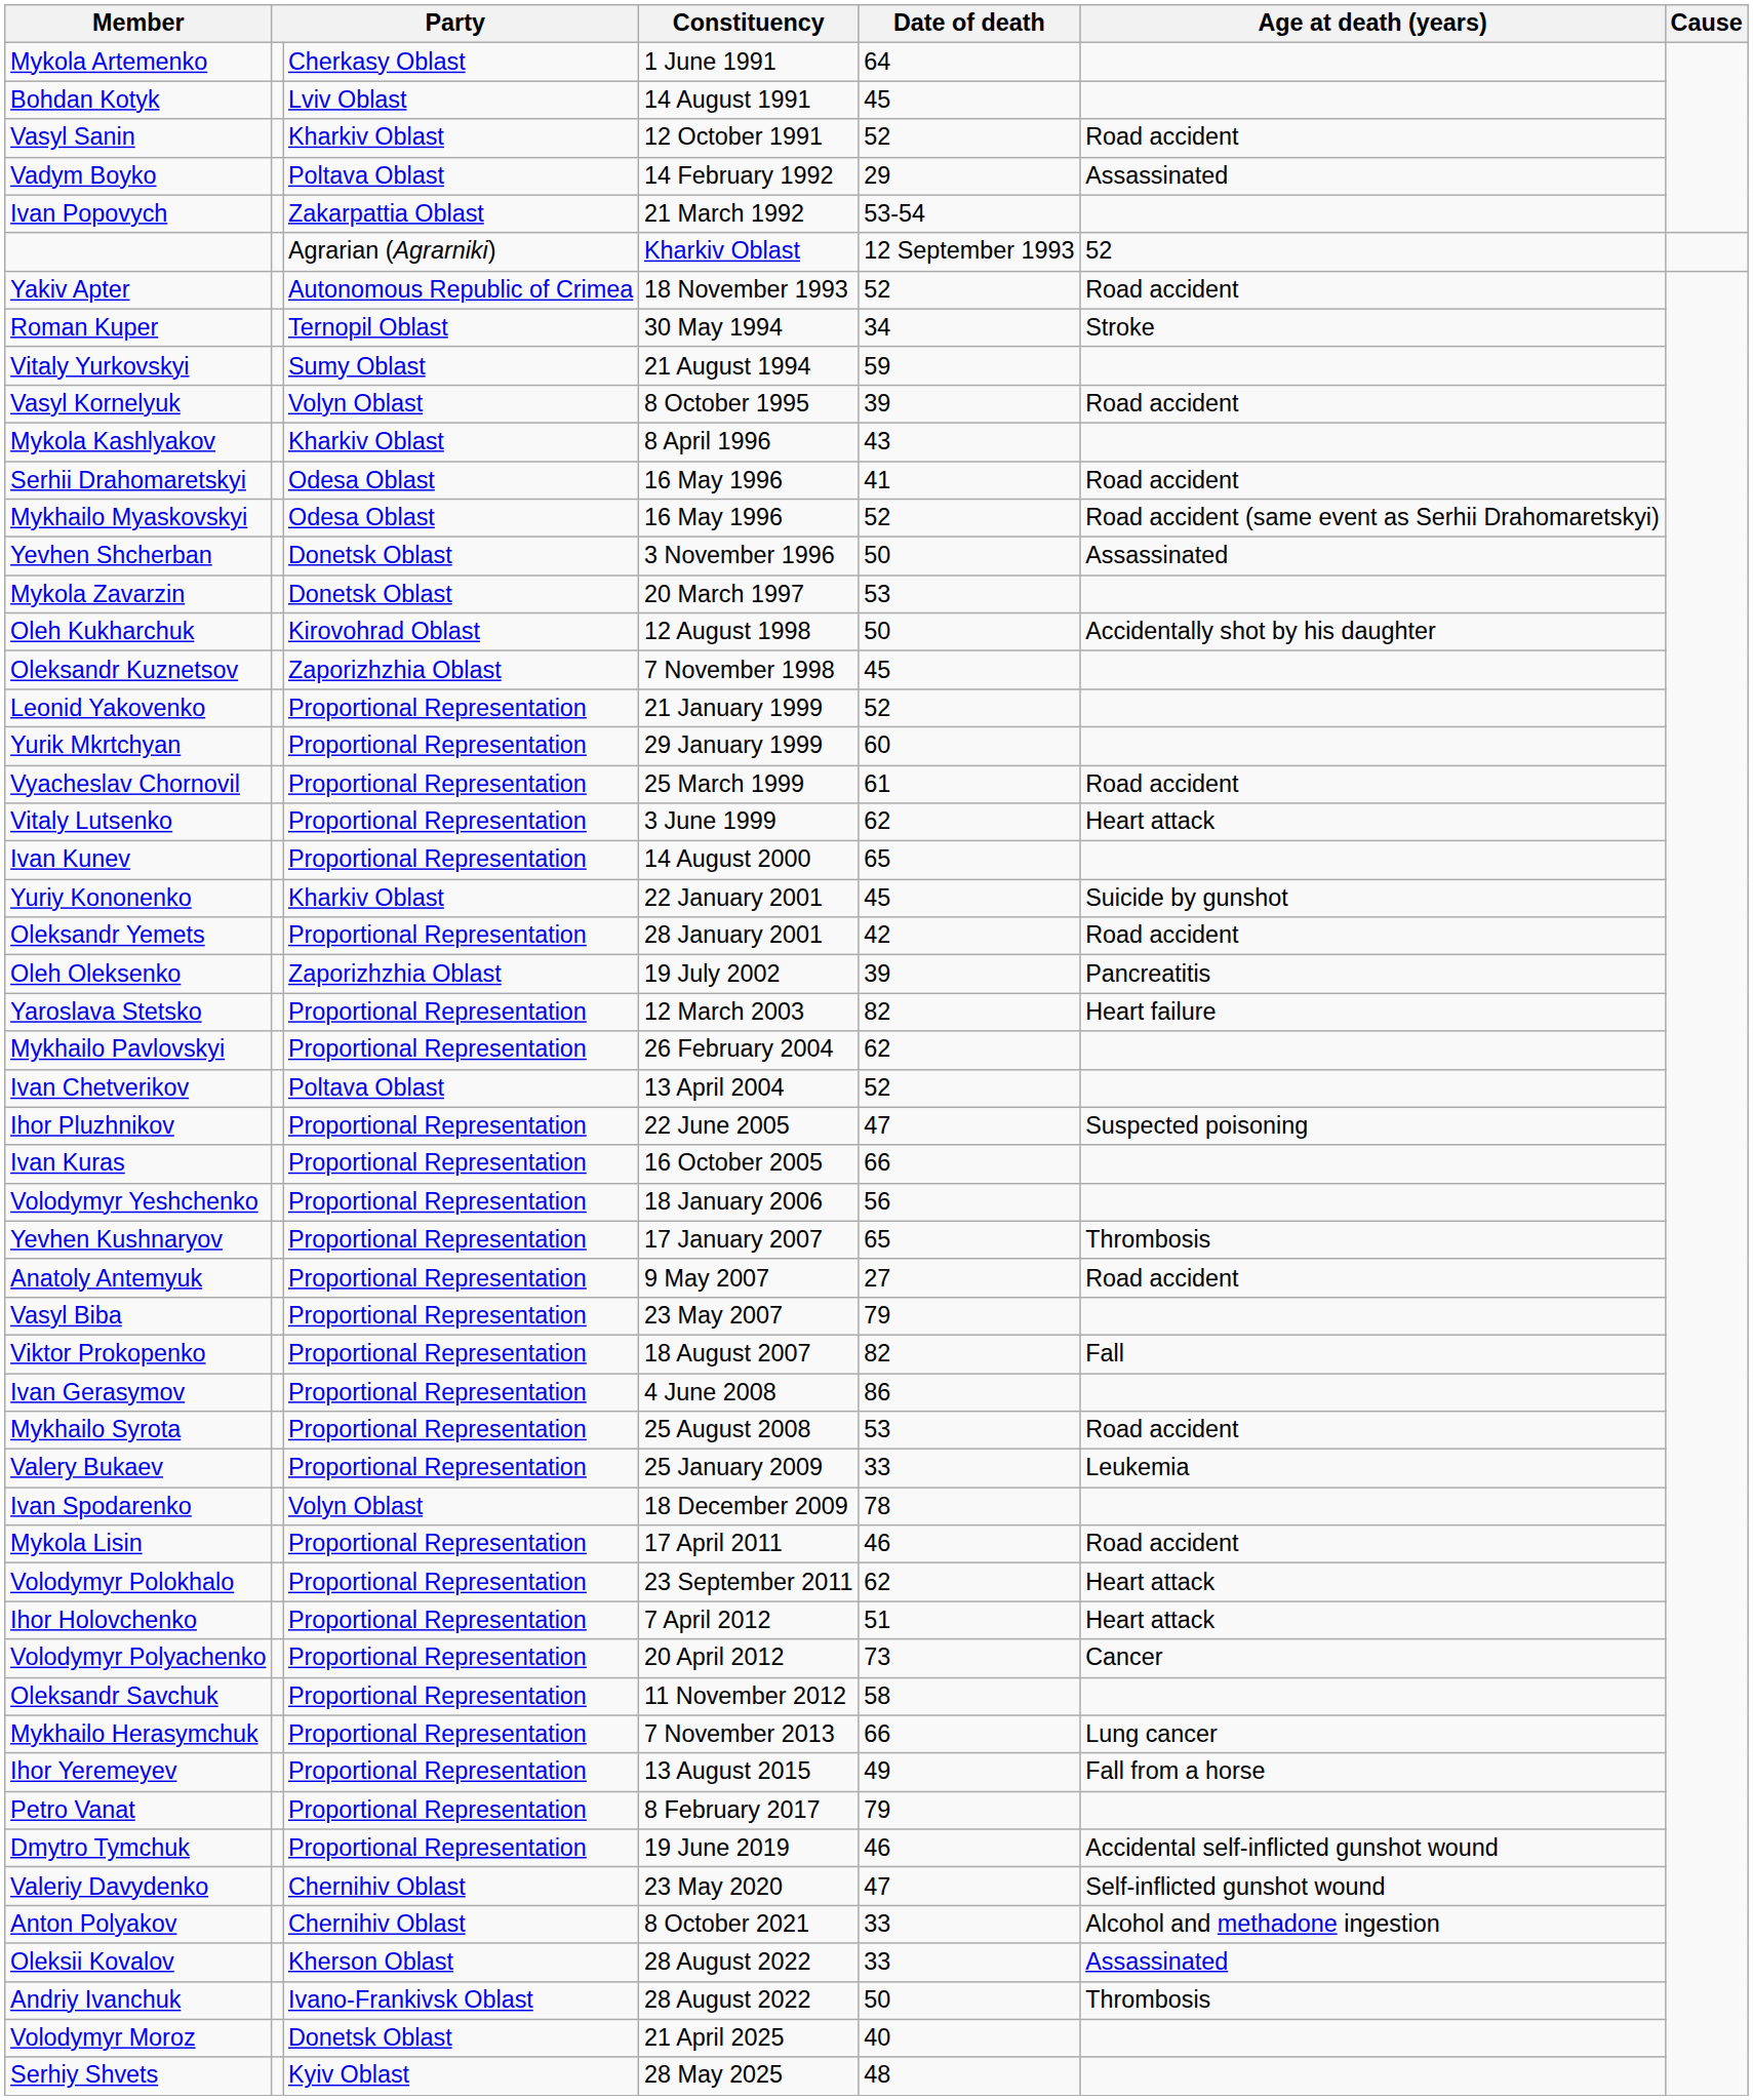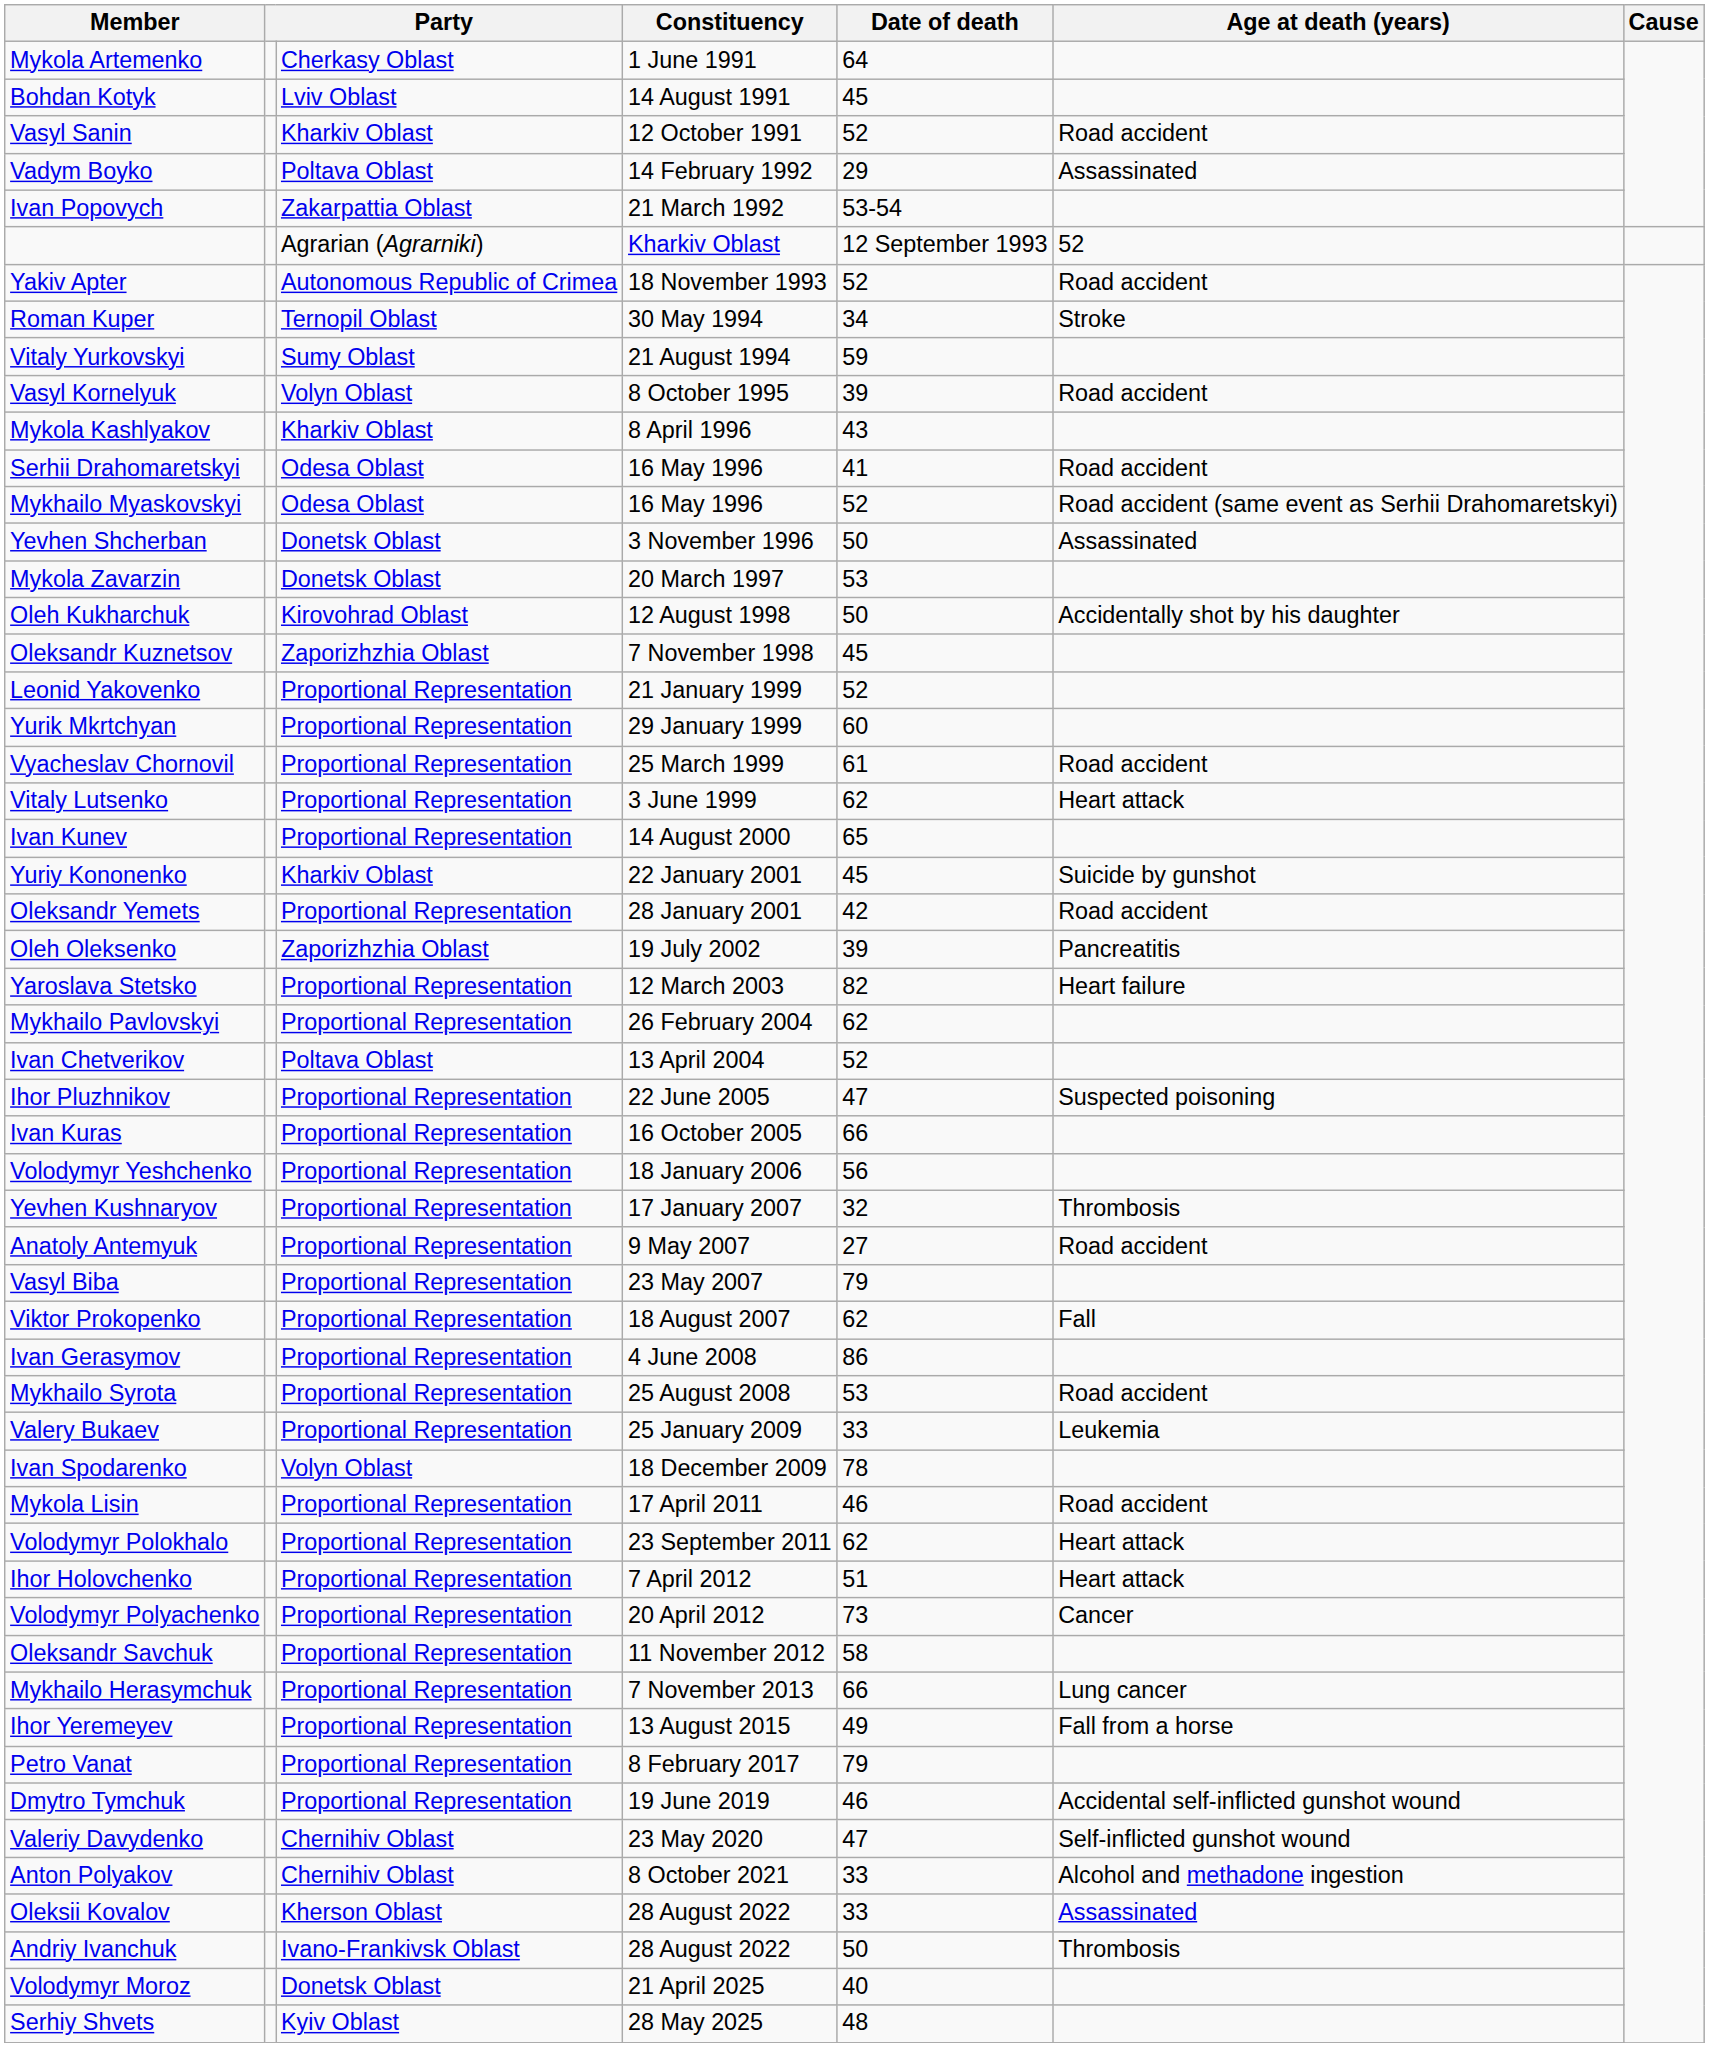Yevhen Kushnaryov | Date of death: 65 -> 32
Viktor Prokopenko | Date of death: 82 -> 62
